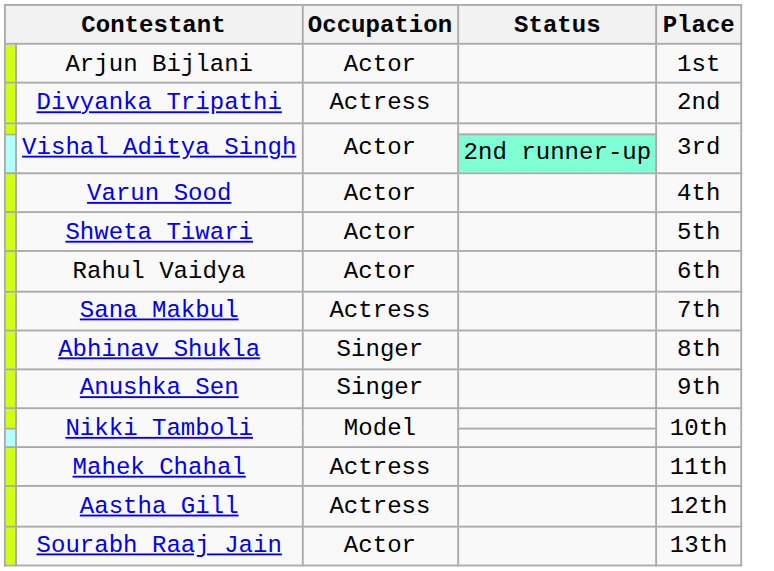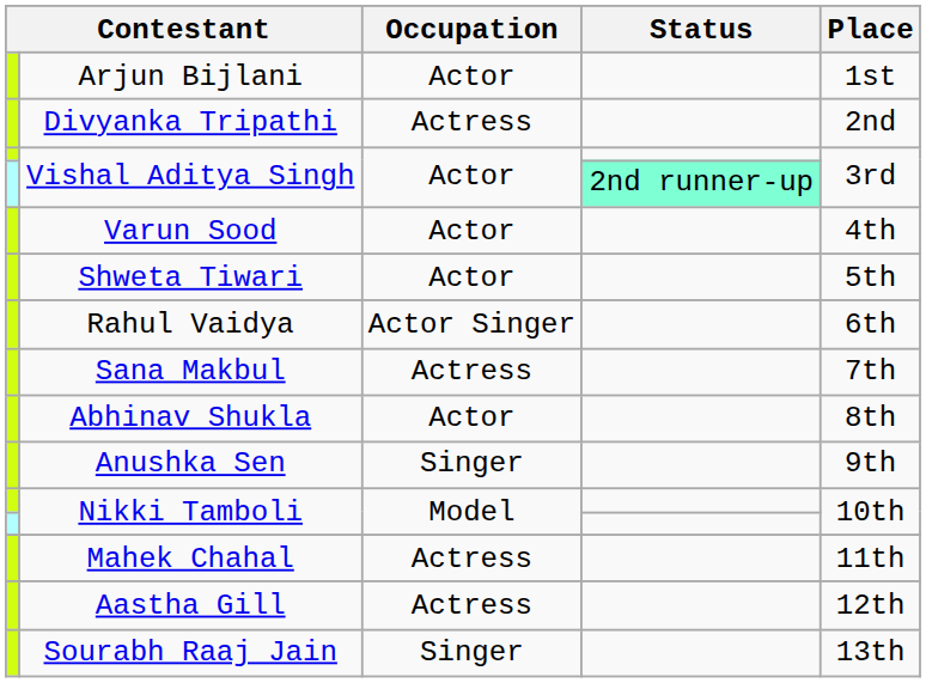Rahul Vaidya | Occupation: Actor -> Actor Singer
Abhinav Shukla | Occupation: Singer -> Actor
Sourabh Raaj Jain | Occupation: Actor -> Singer
